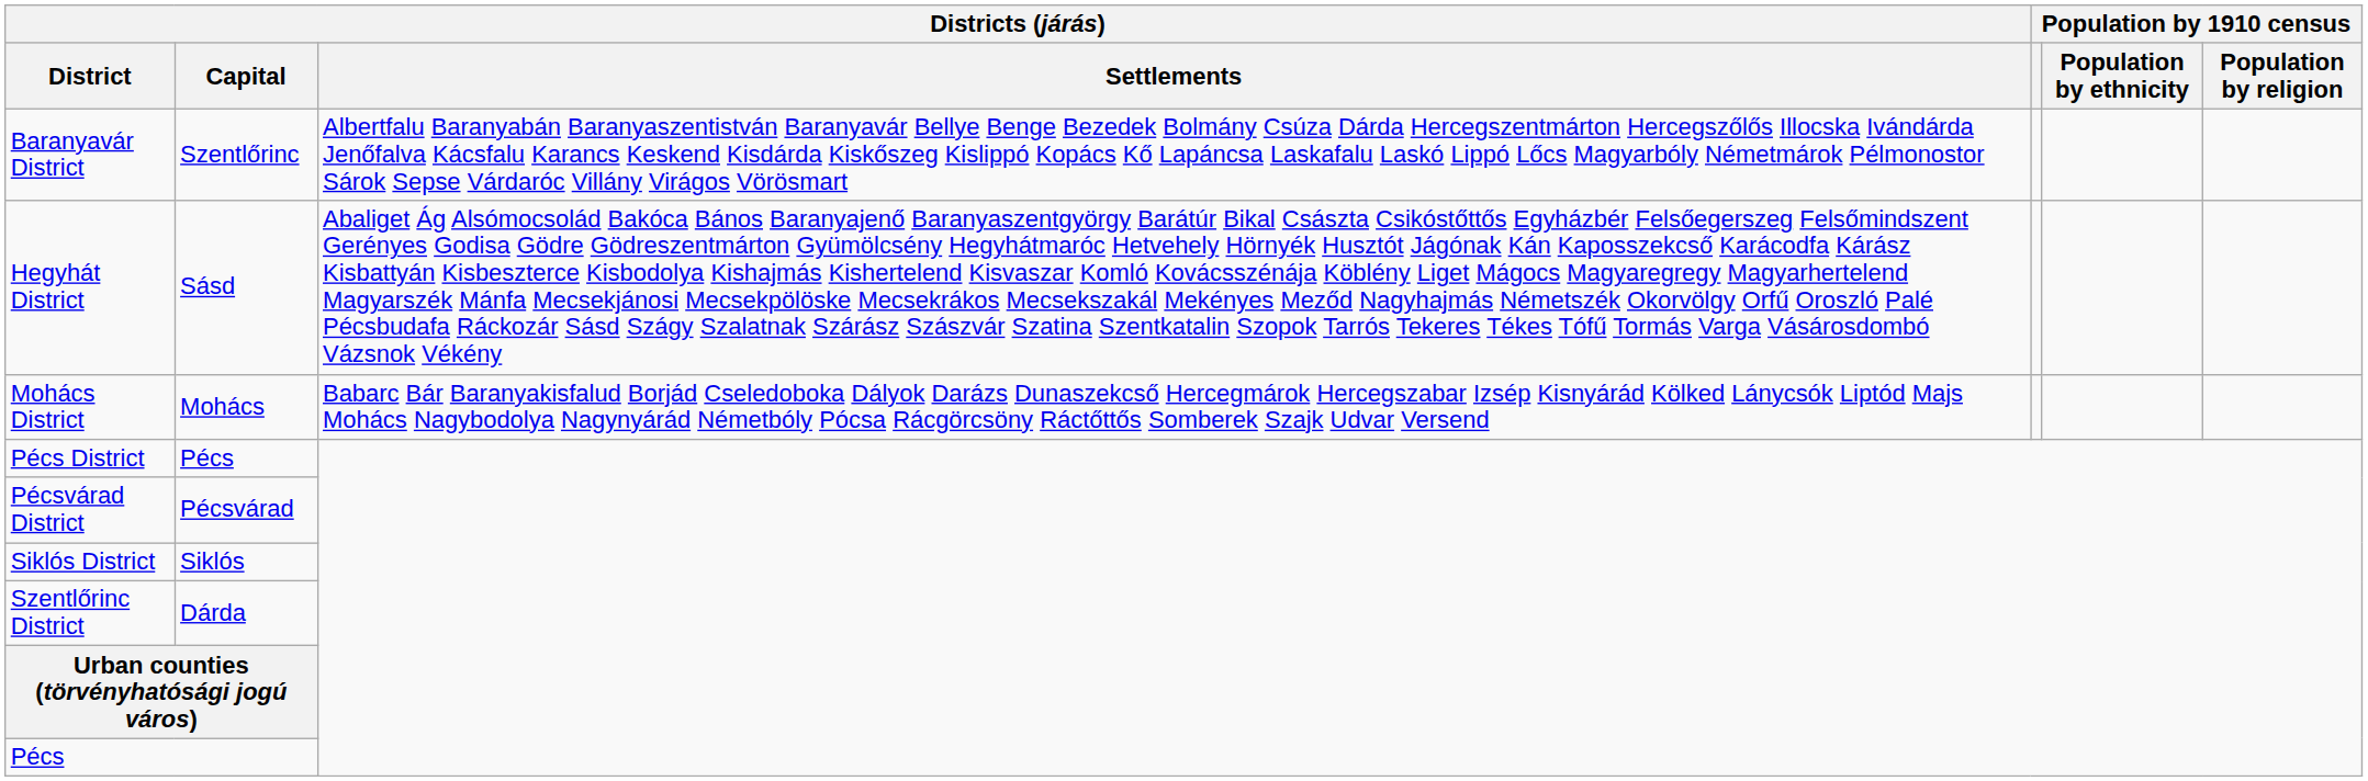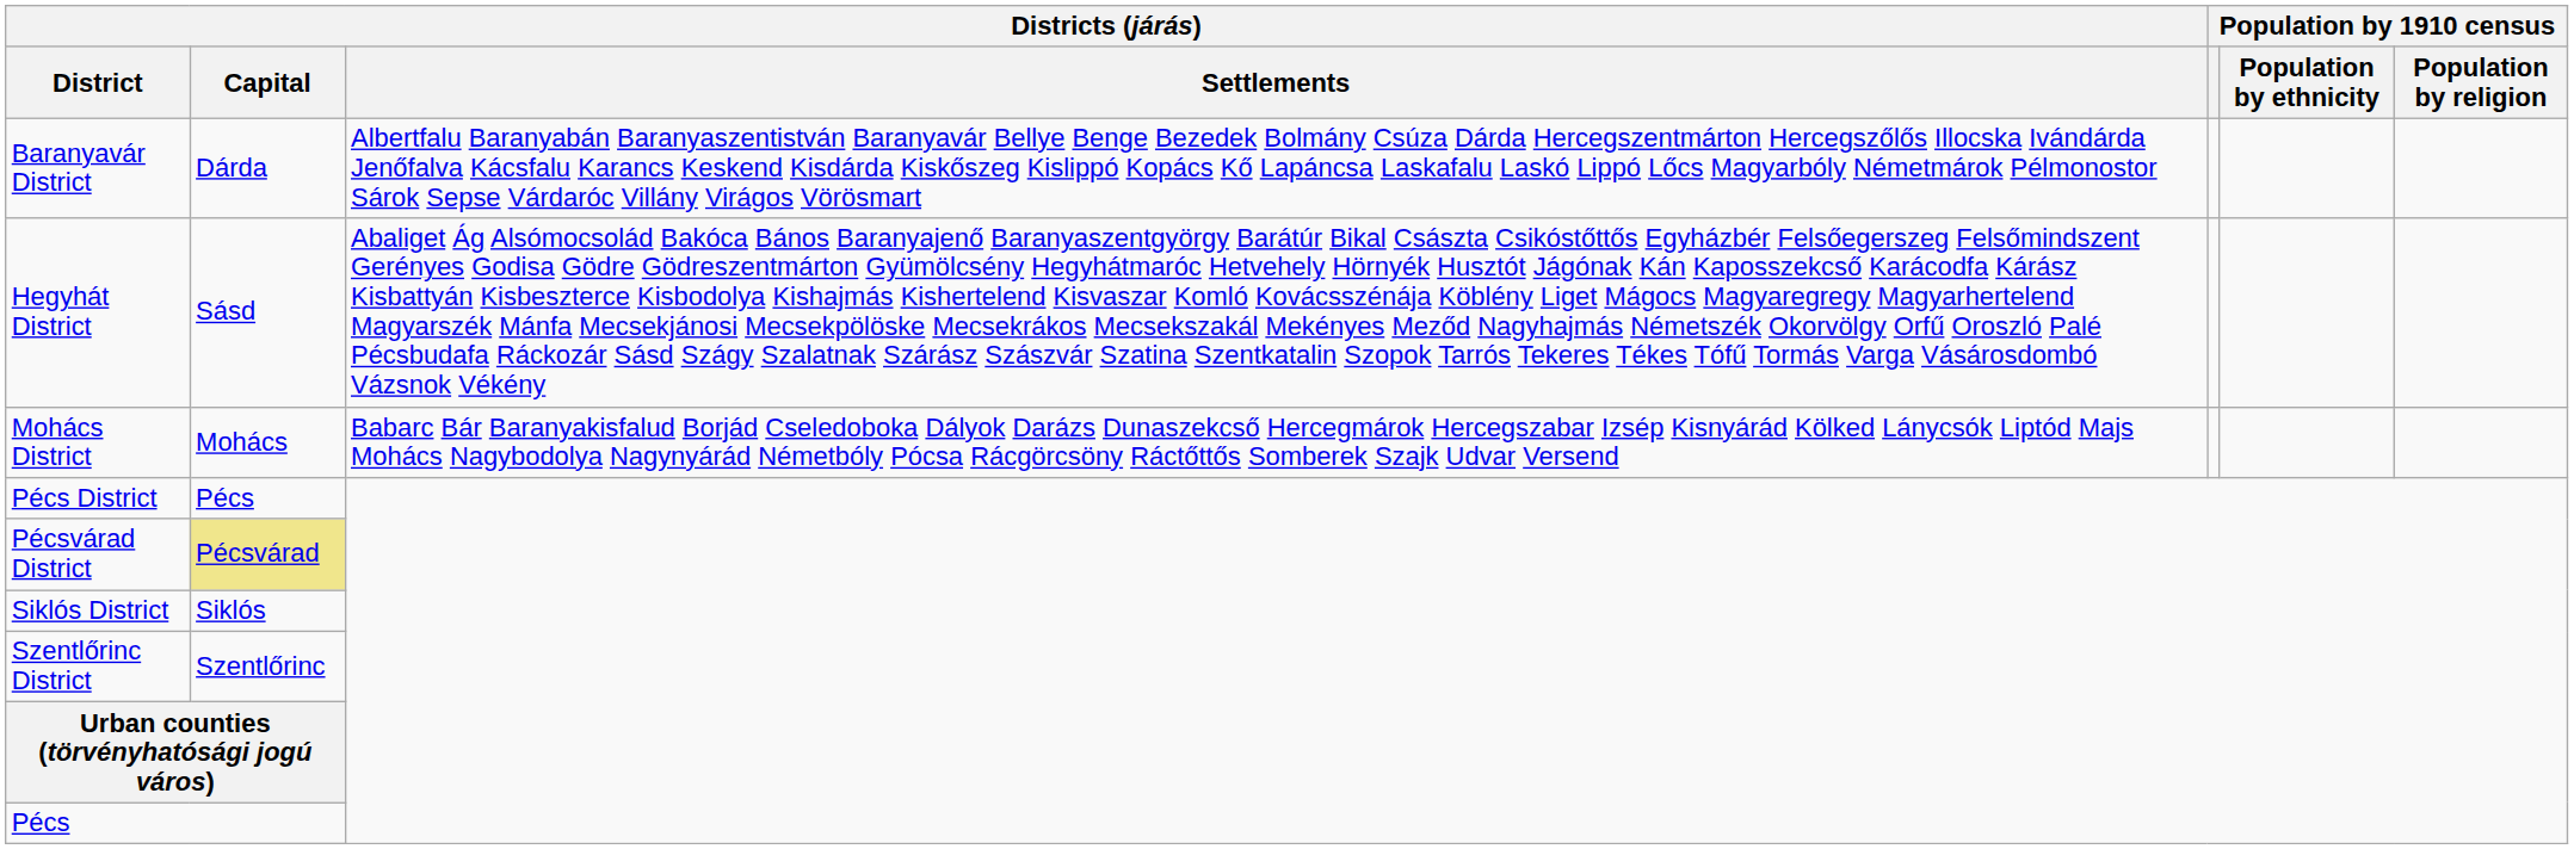Baranyavár District | Districts (járás) / Capital: Szentlőrinc -> Dárda
Pécsvárad District | Districts (járás) / Capital: no background -> khaki background
Szentlőrinc District | Districts (járás) / Capital: Dárda -> Szentlőrinc
